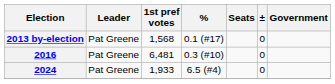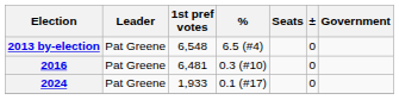2013 by-election | 1st pref votes: 1,568 -> 6,548
2013 by-election | %: 0.1 (#17) -> 6.5 (#4)
2024 | %: 6.5 (#4) -> 0.1 (#17)
